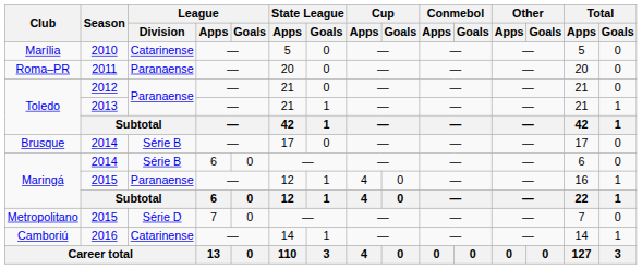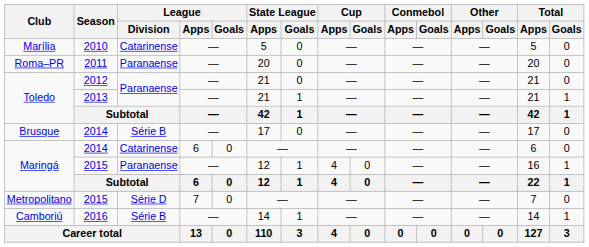Maringá / 2014 | League / Division: Série B -> Catarinense
Camboriú | League / Division: Catarinense -> Série B
